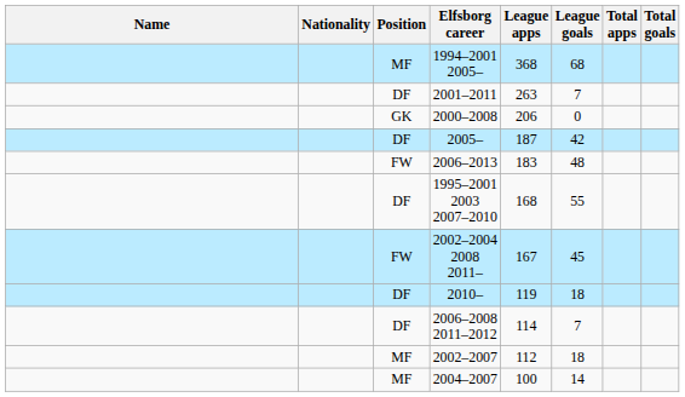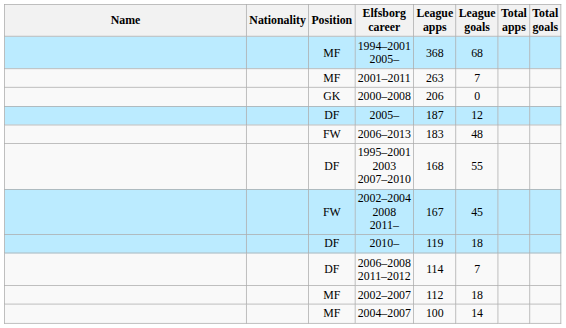2001–2011 | Position: DF -> MF
2005– | League goals: 42 -> 12
